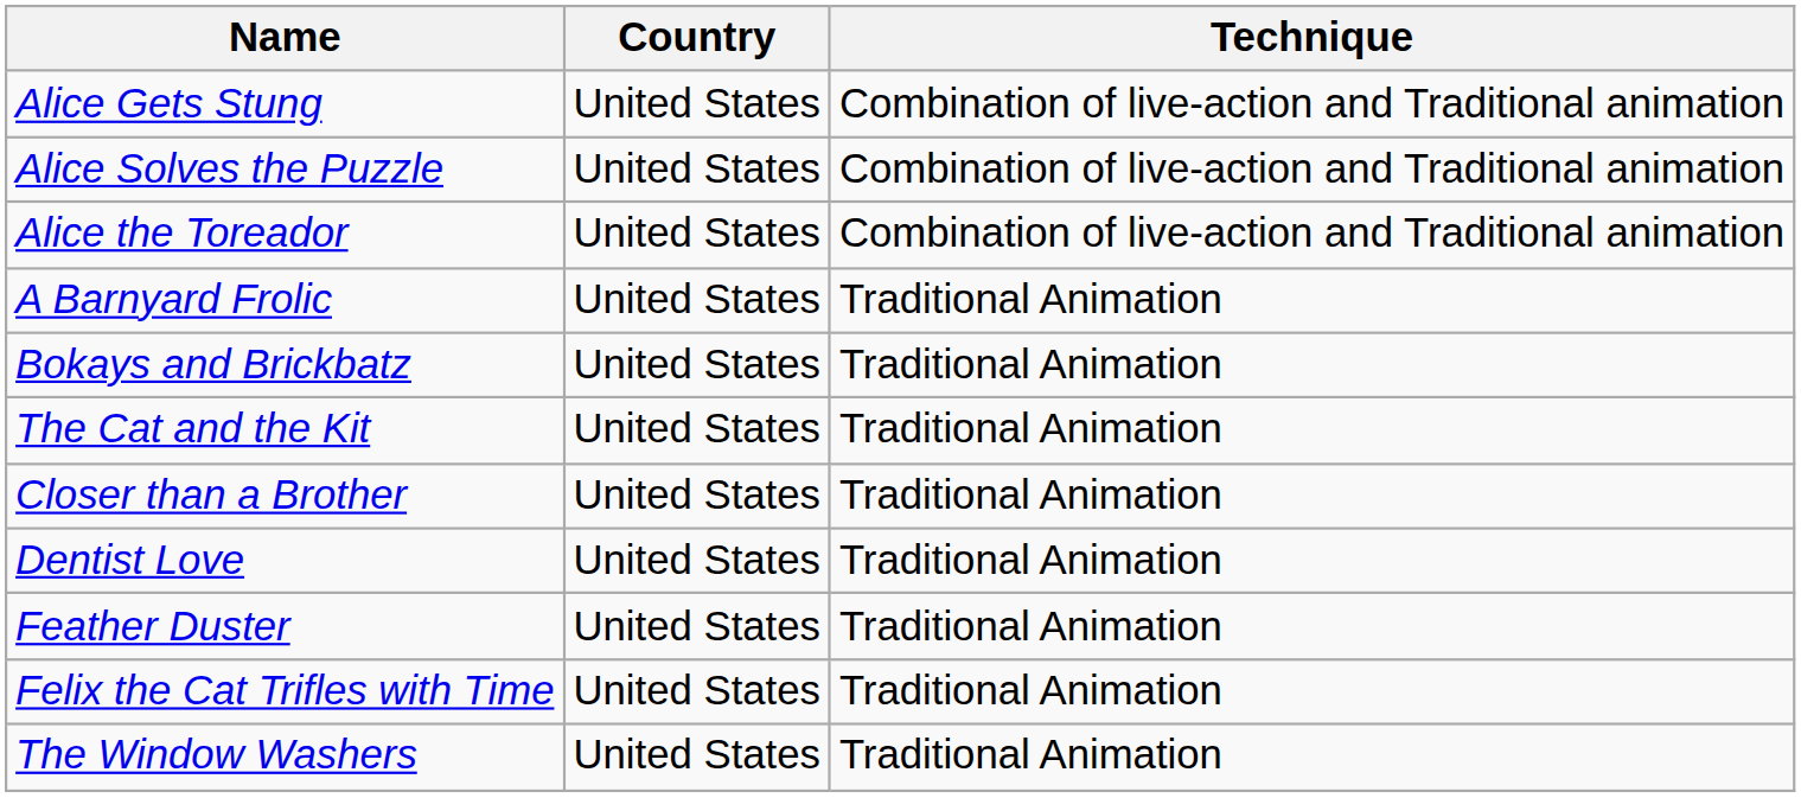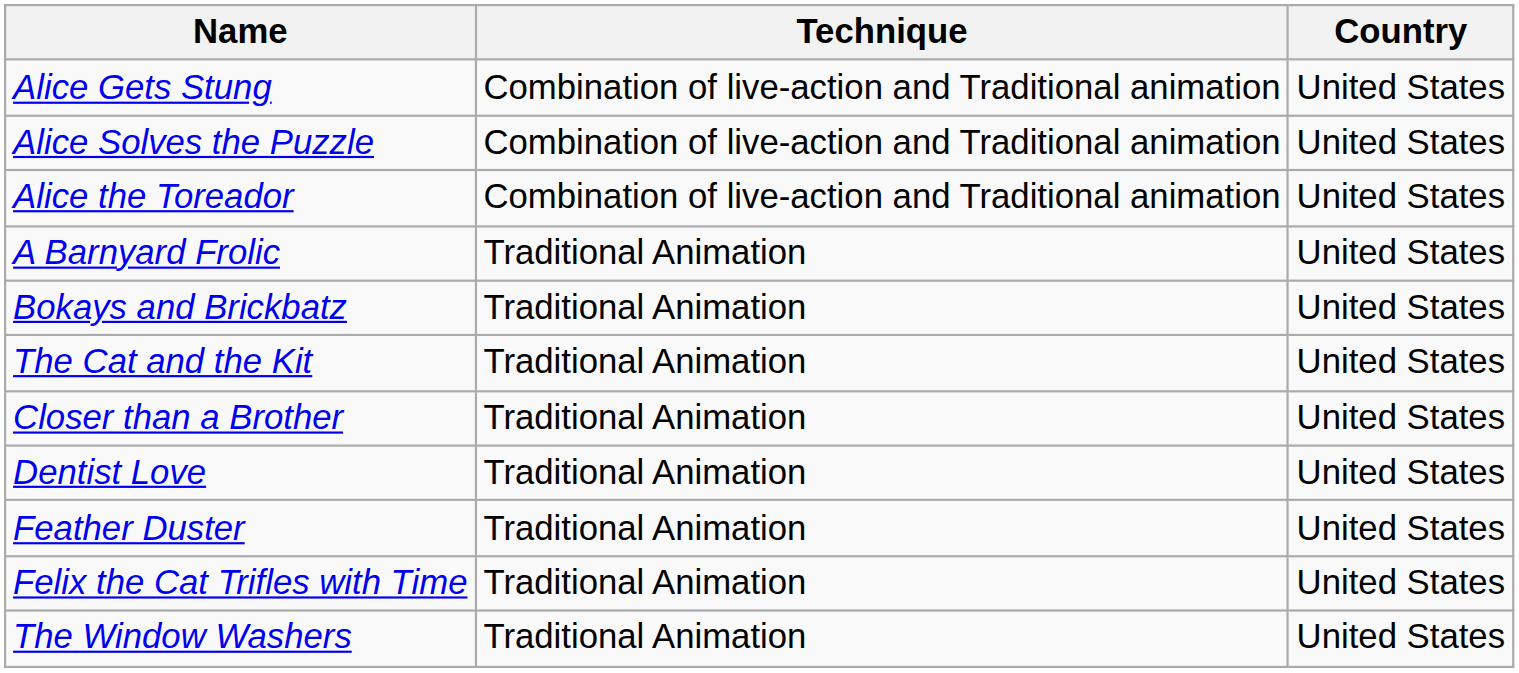columns swapped: Country <-> Technique
